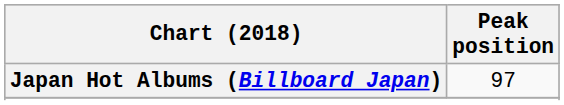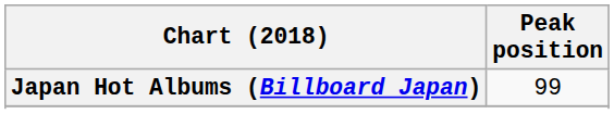Japan Hot Albums (Billboard Japan) | Peak position: 97 -> 99
